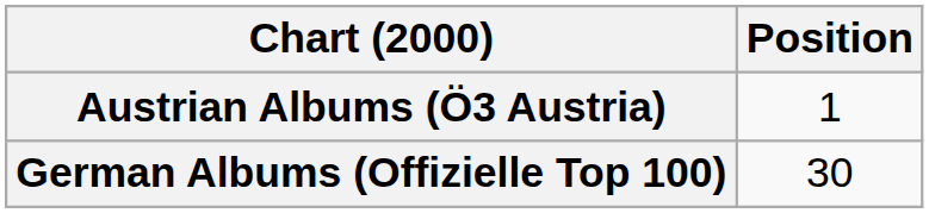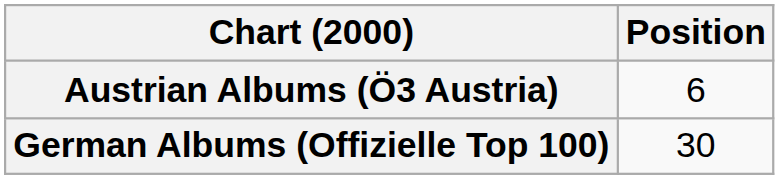Austrian Albums (Ö3 Austria) | Position: 1 -> 6
